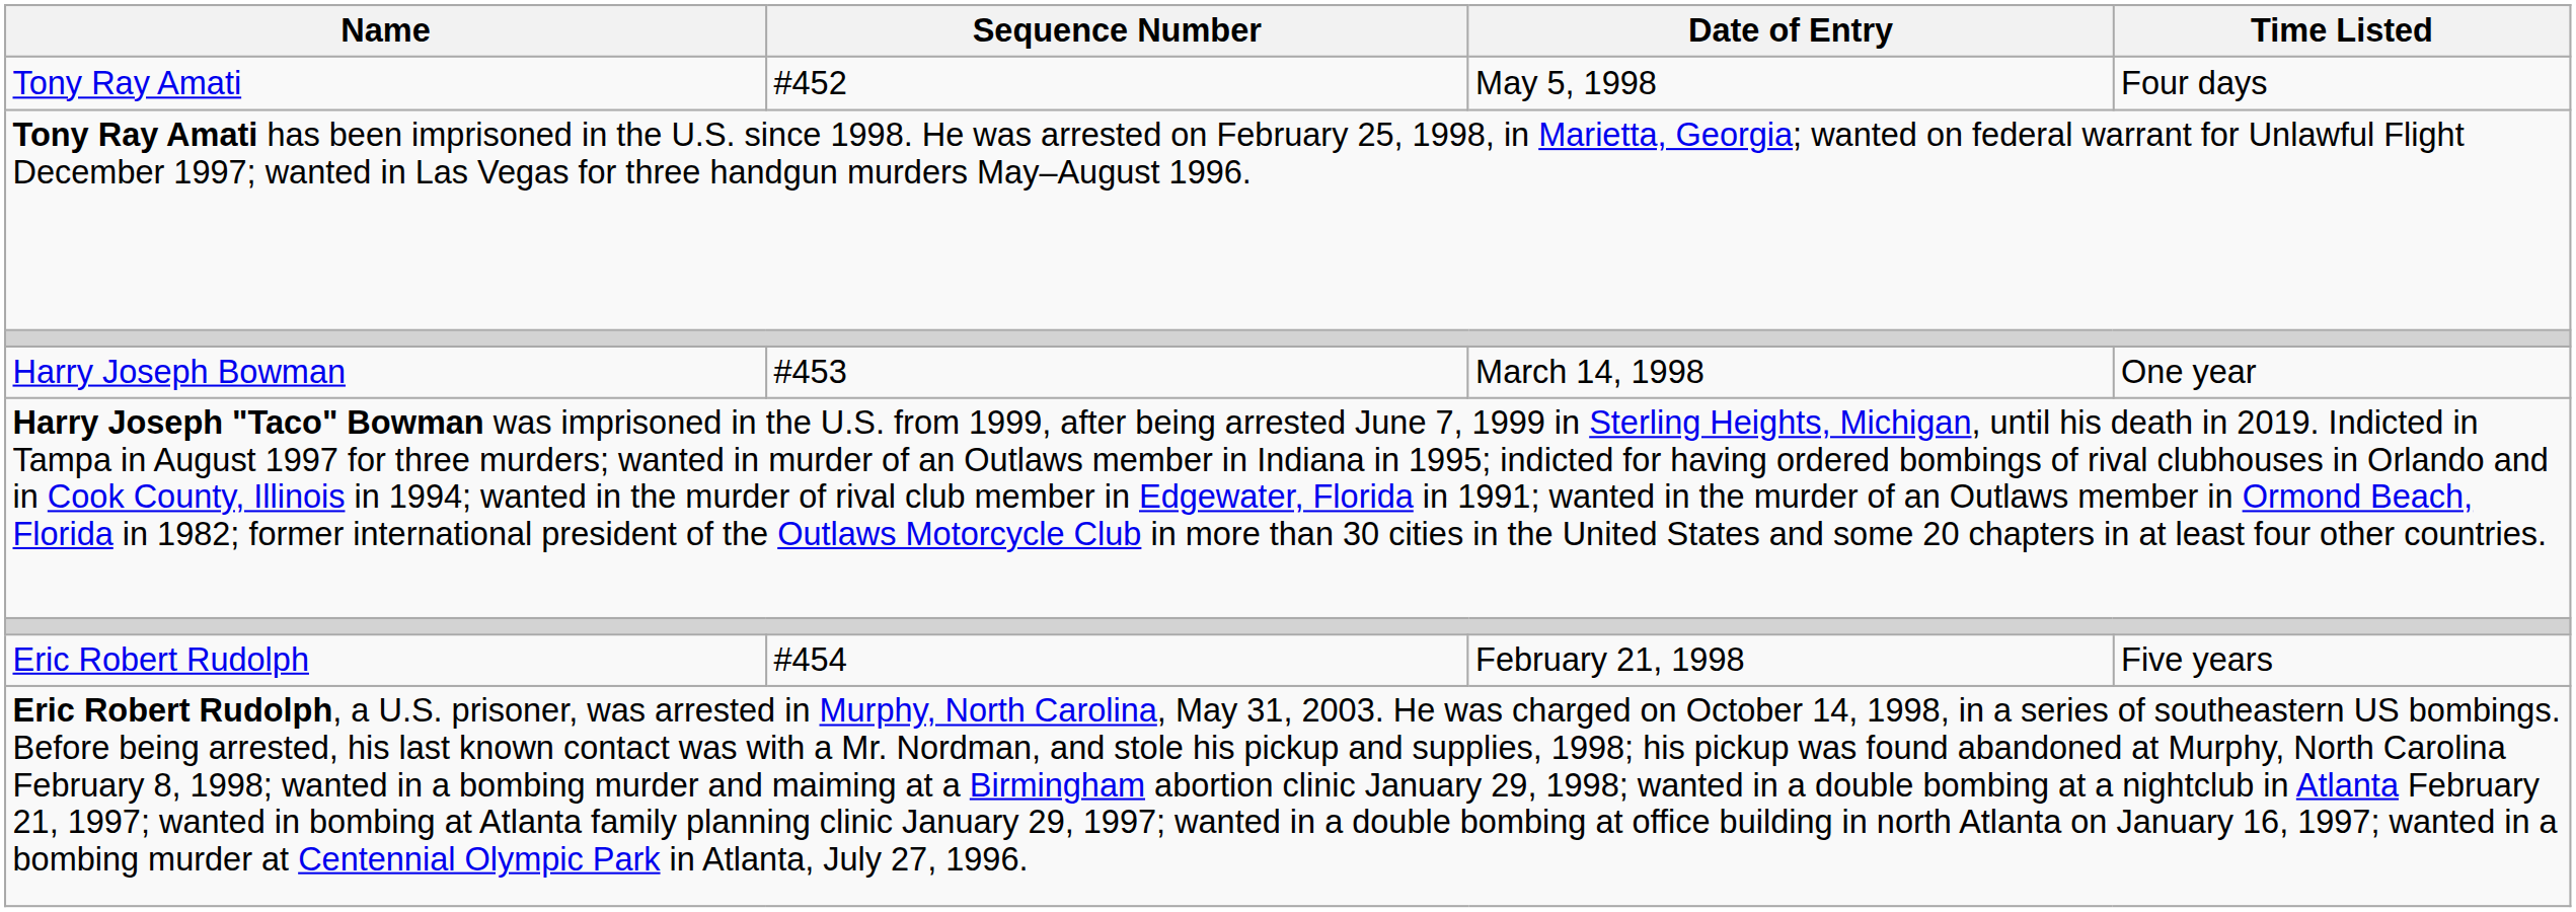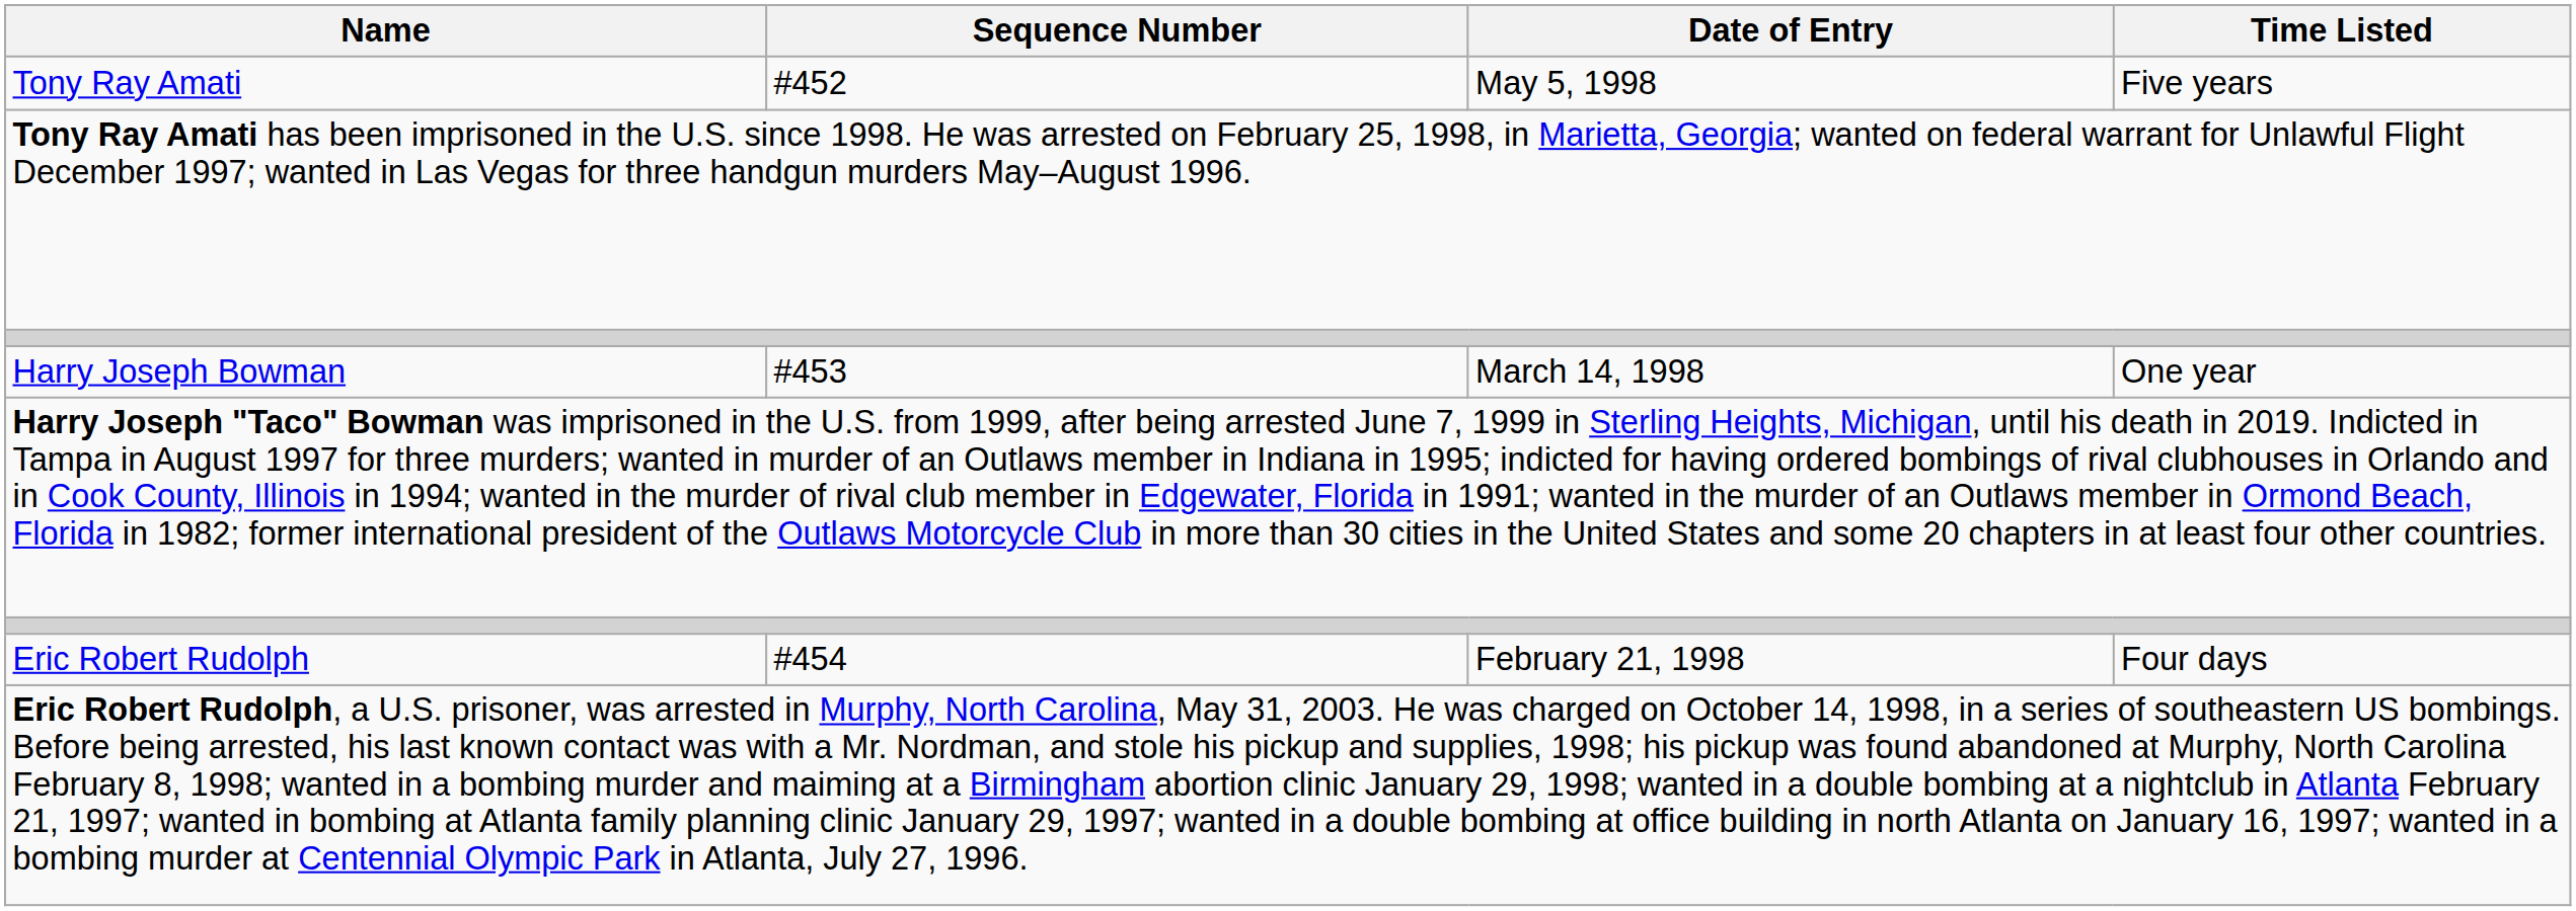Tony Ray Amati | Time Listed: Four days -> Five years
Eric Robert Rudolph | Time Listed: Five years -> Four days
